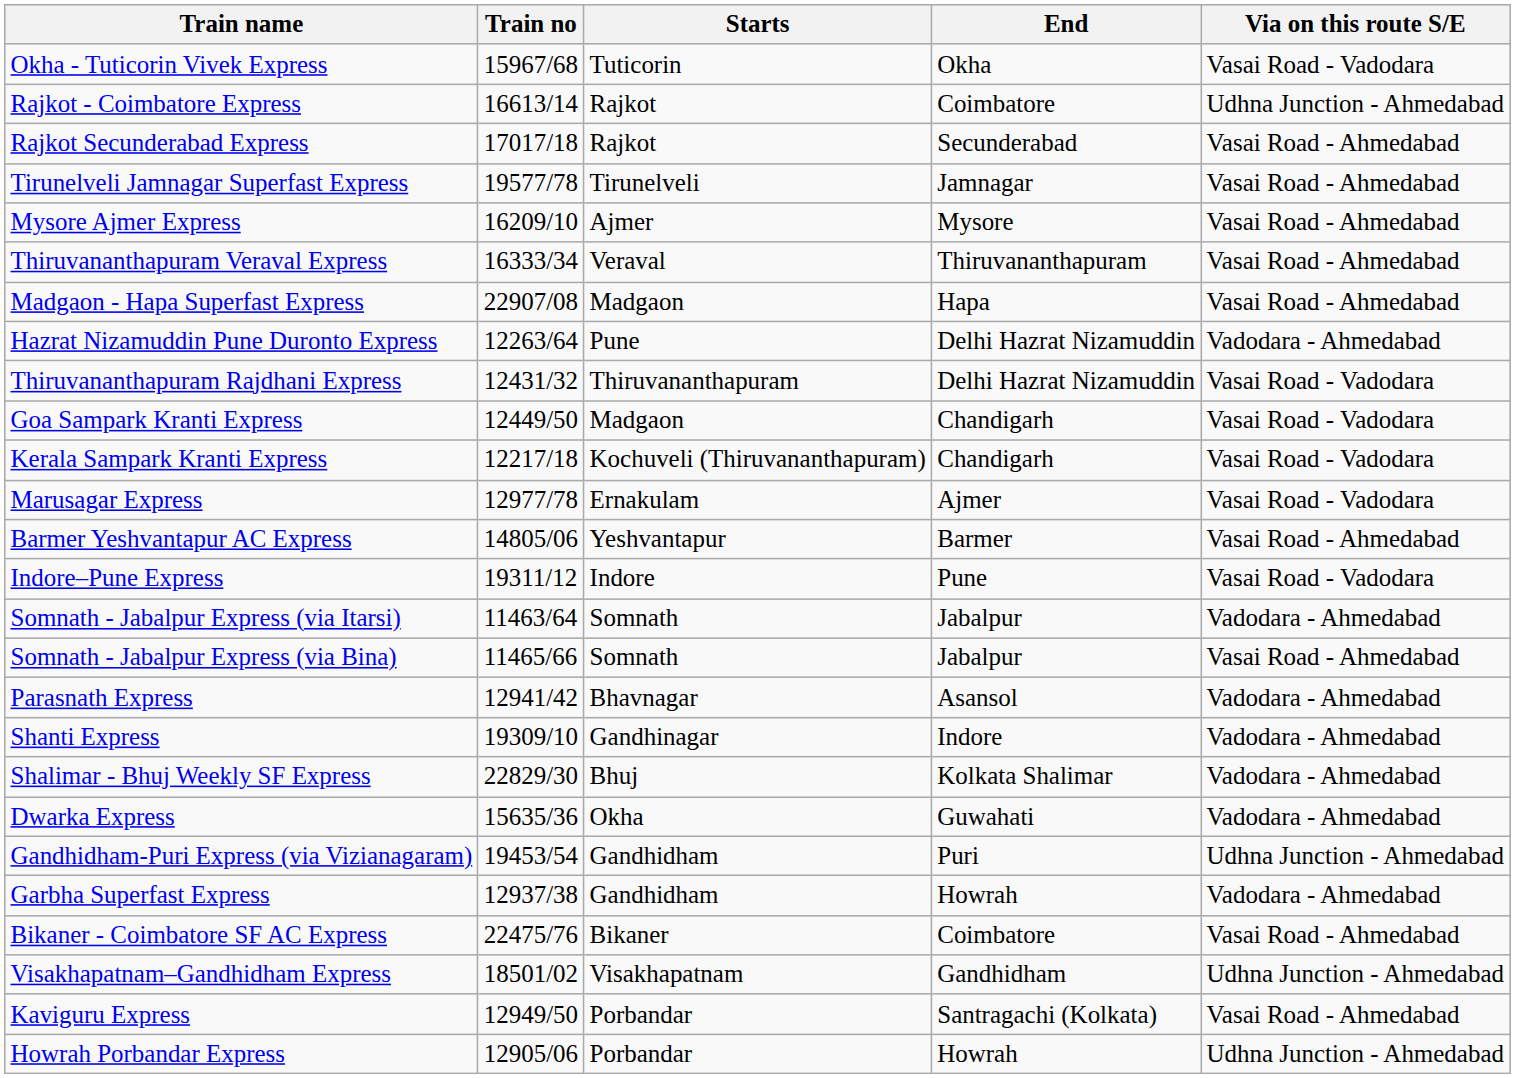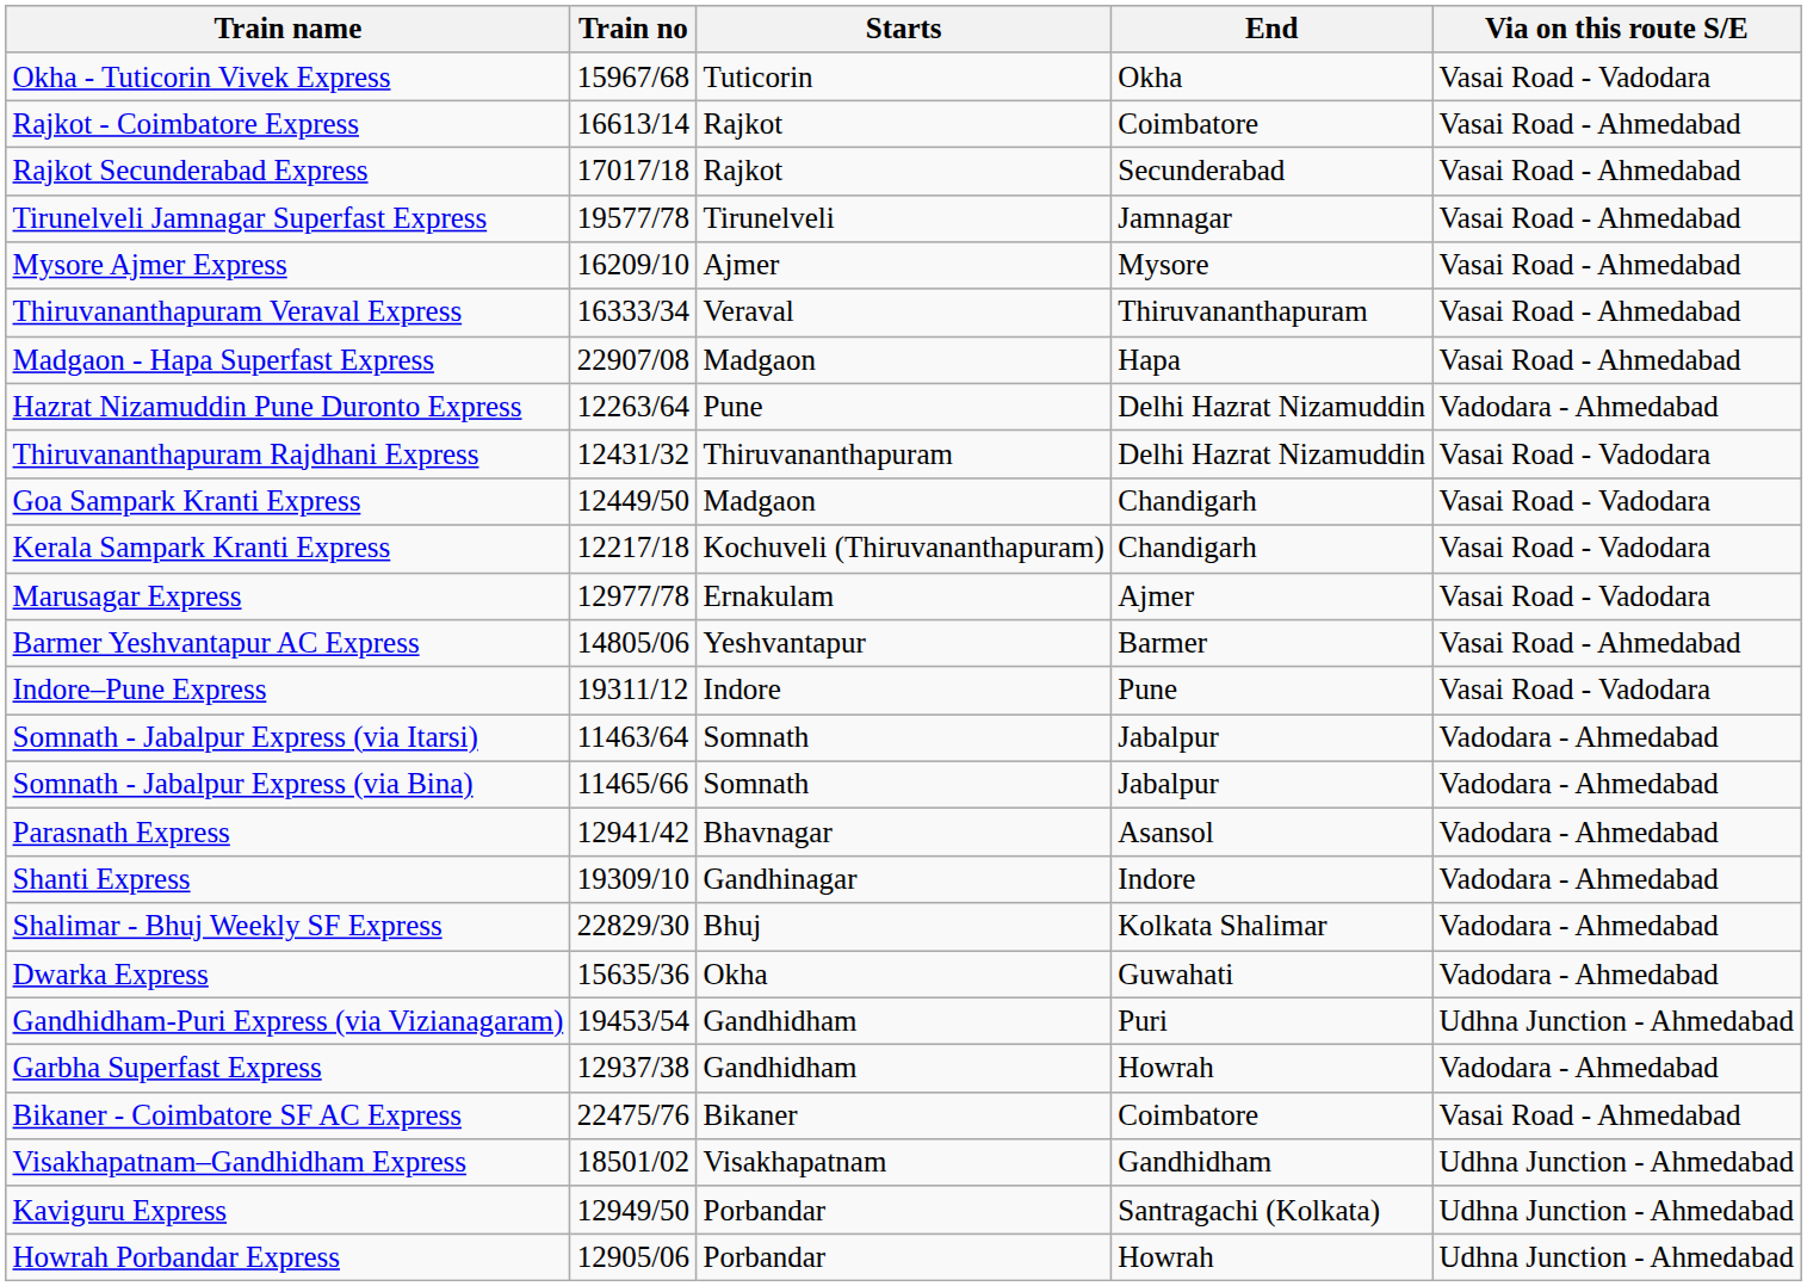Rajkot - Coimbatore Express | Via on this route S/E: Udhna Junction - Ahmedabad -> Vasai Road - Ahmedabad
Somnath - Jabalpur Express (via Bina) | Via on this route S/E: Vasai Road - Ahmedabad -> Vadodara - Ahmedabad
Kaviguru Express | Via on this route S/E: Vasai Road - Ahmedabad -> Udhna Junction - Ahmedabad
